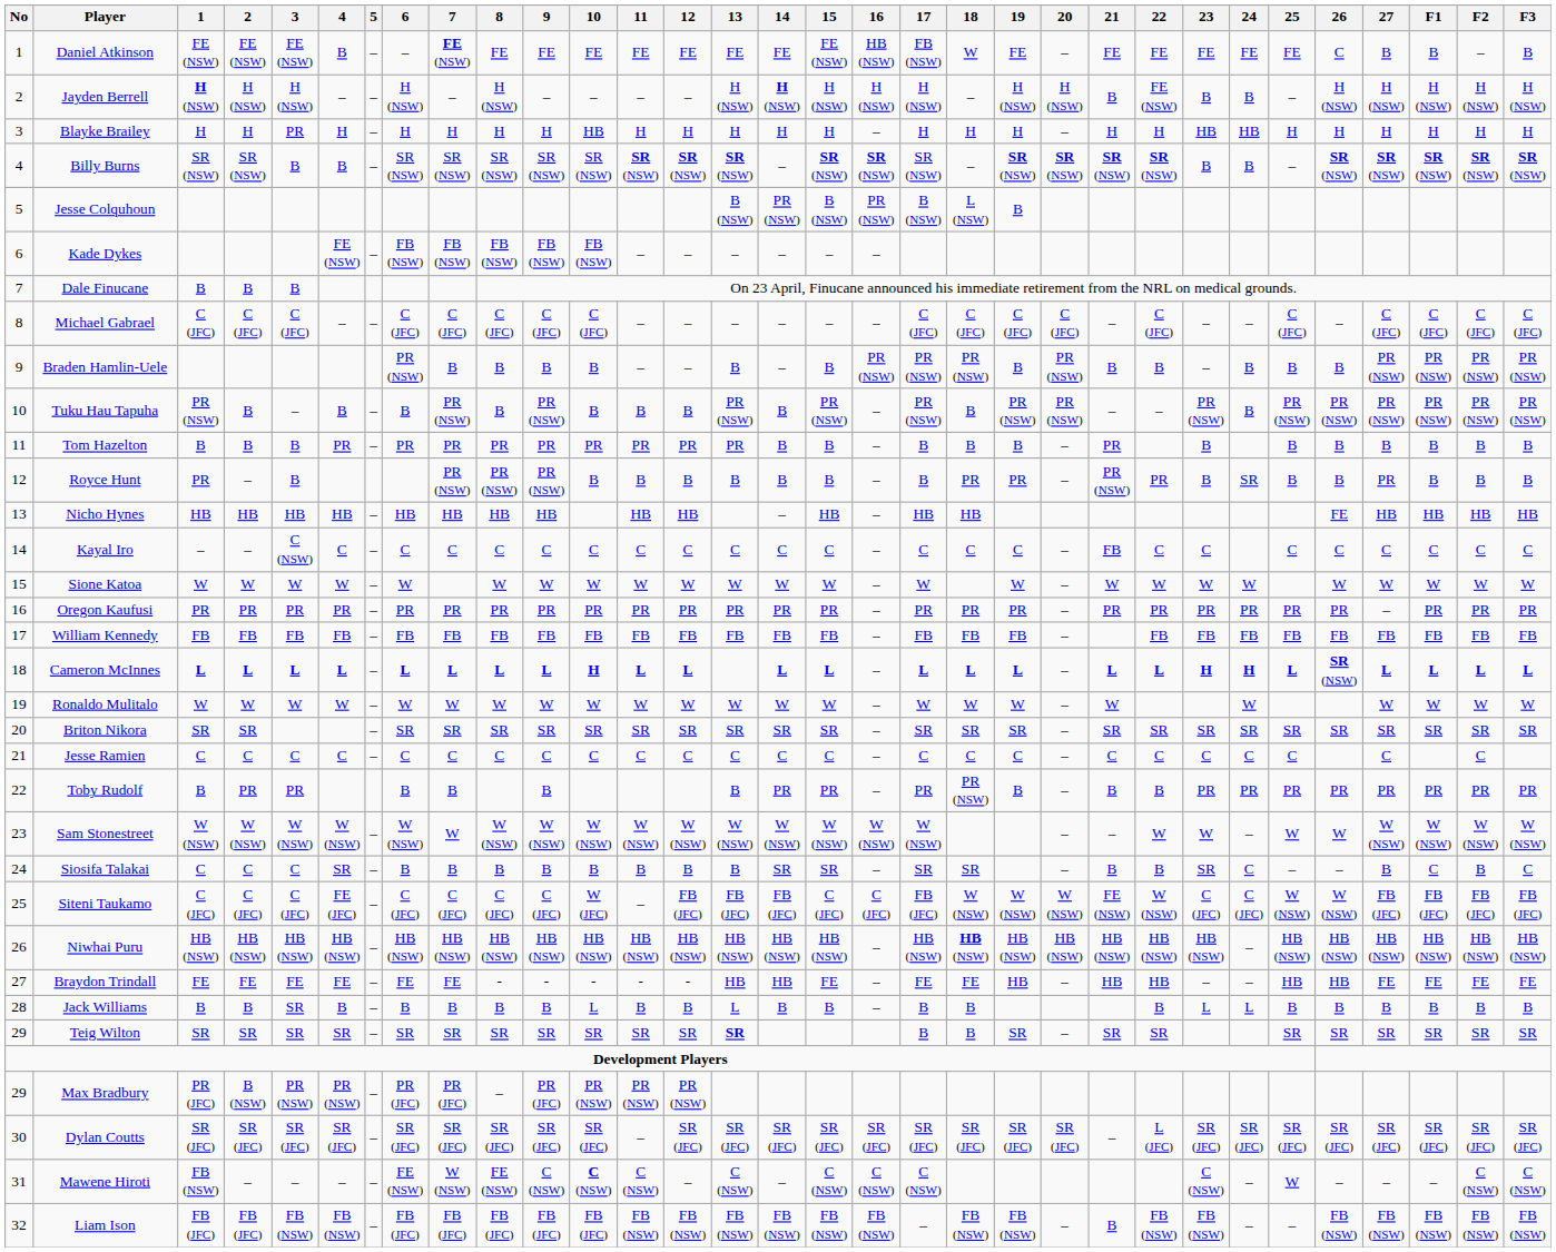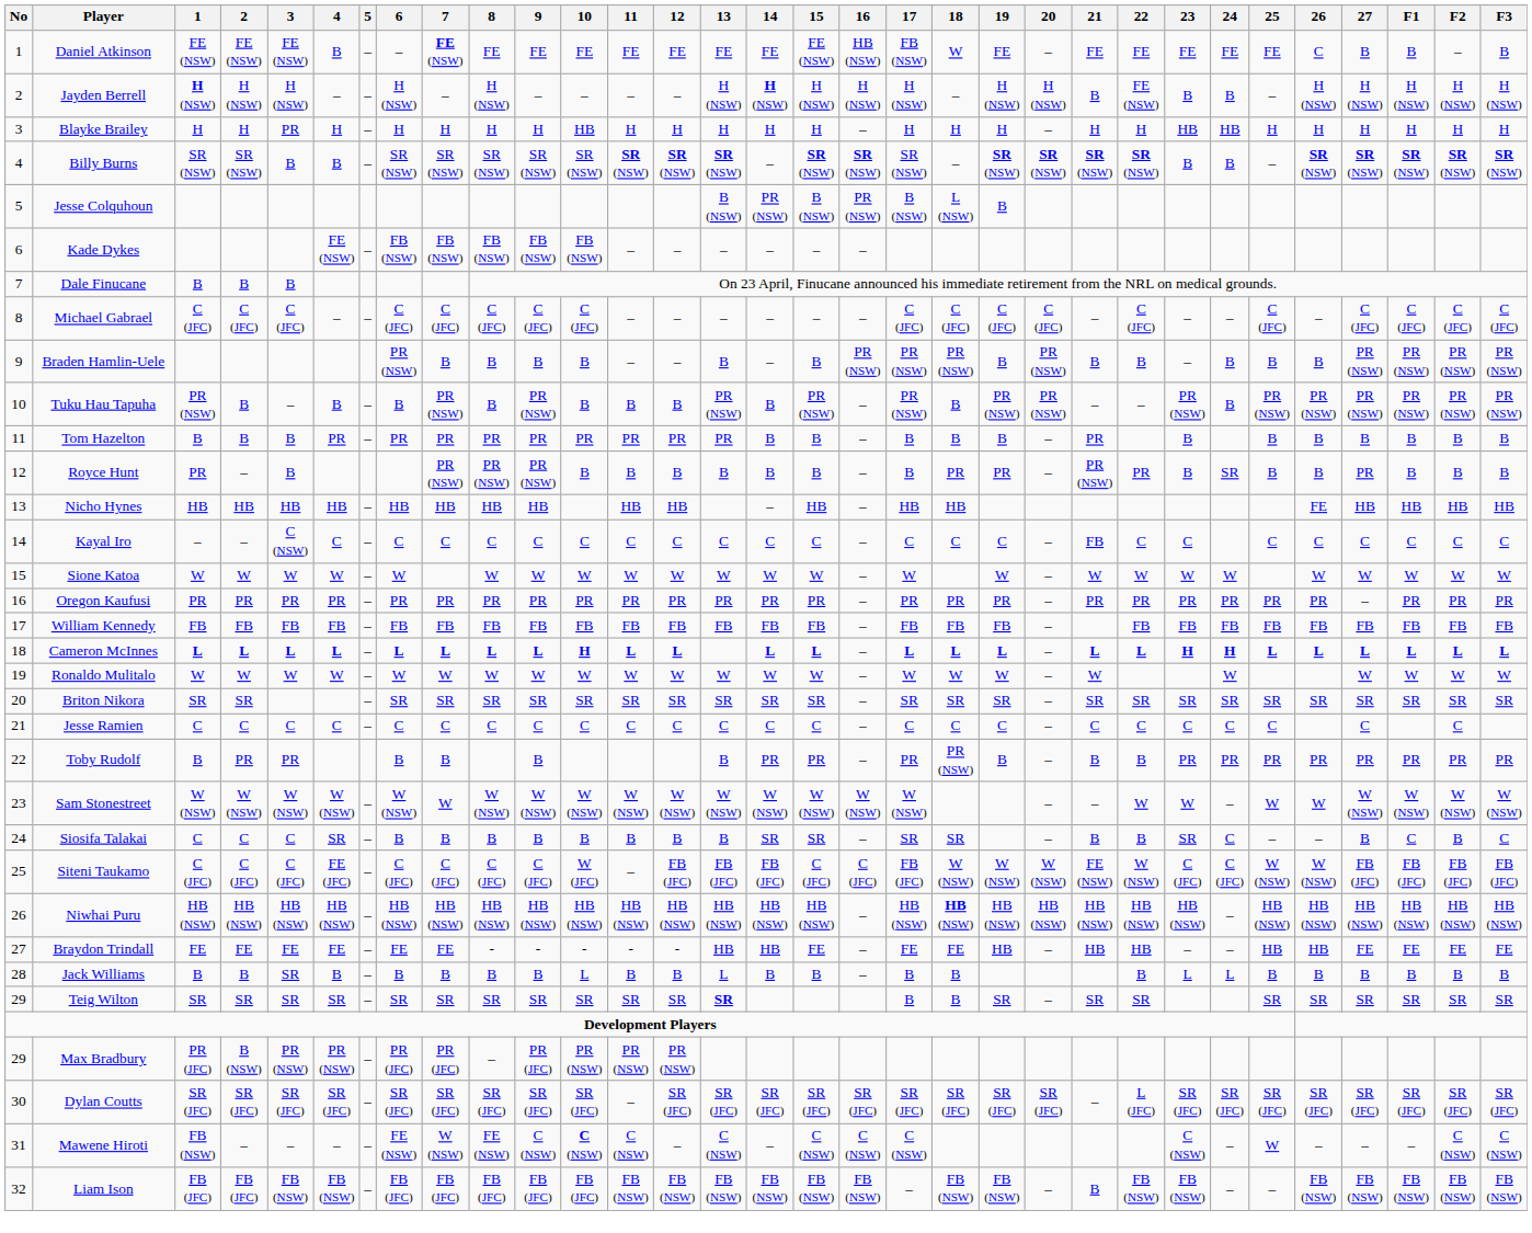Cameron McInnes | 26: SR (NSW) -> L
